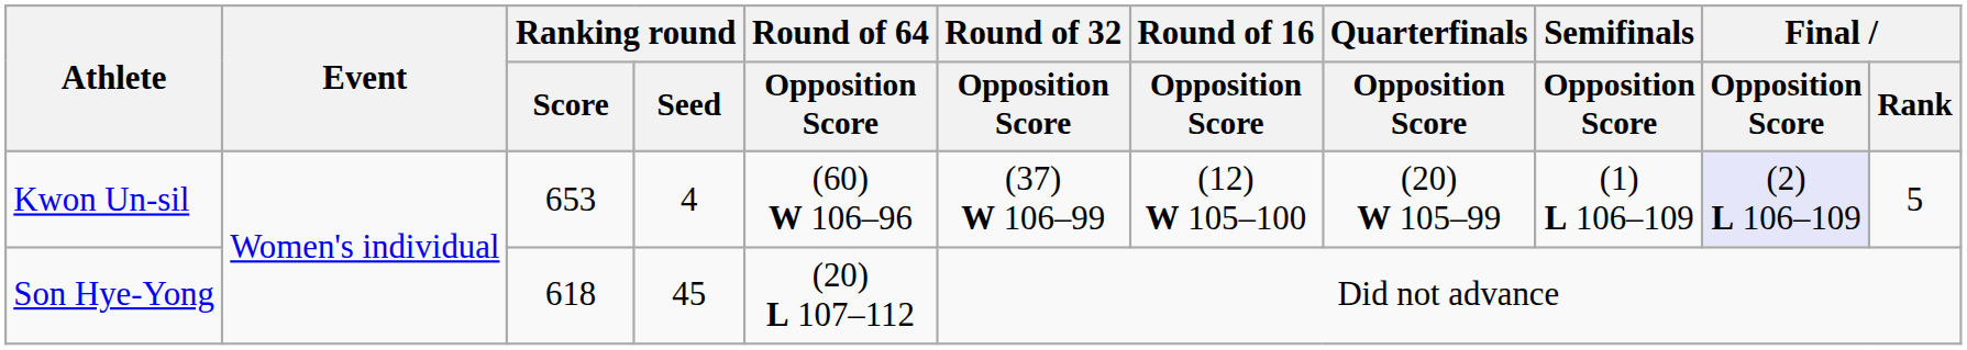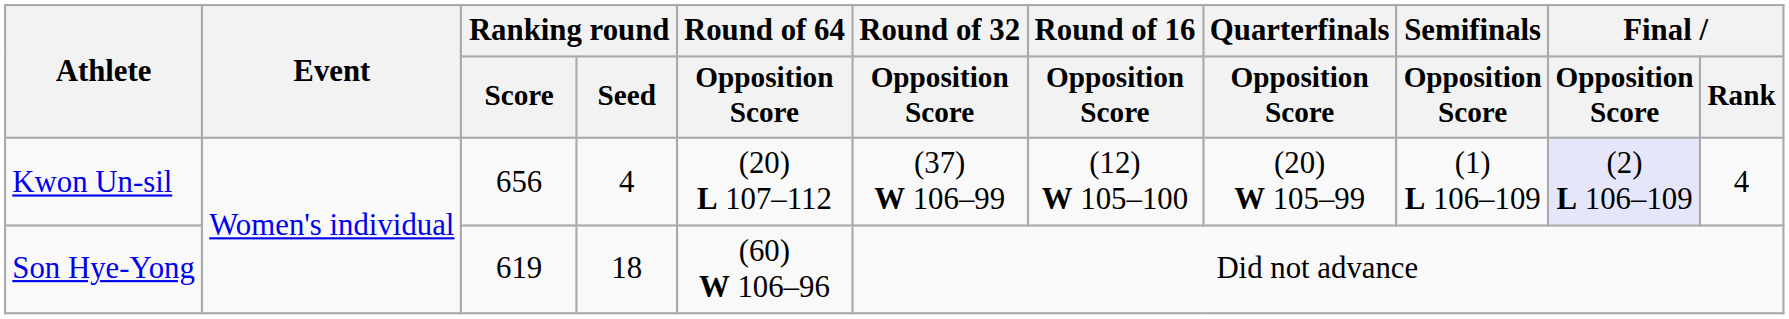Kwon Un-sil | Ranking round / Score: 653 -> 656
Kwon Un-sil | Round of 64 / Opposition Score: (60) W 106–96 -> (20) L 107–112
Kwon Un-sil | Final / Rank: 5 -> 4
Son Hye-Yong | Ranking round / Score: 618 -> 619
Son Hye-Yong | Ranking round / Seed: 45 -> 18
Son Hye-Yong | Round of 64 / Opposition Score: (20) L 107–112 -> (60) W 106–96
